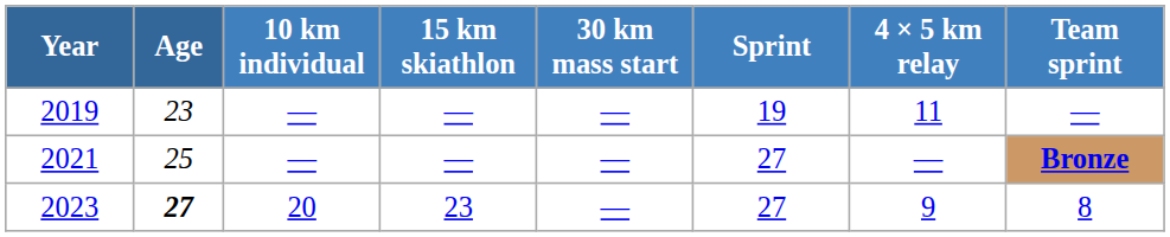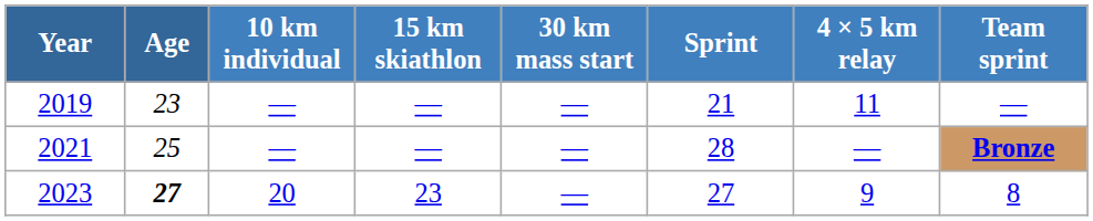2019 | Sprint: 19 -> 21
2021 | Sprint: 27 -> 28
